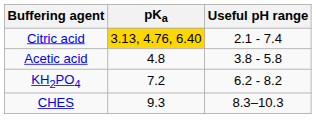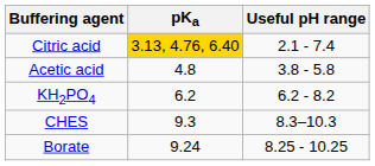KH2PO4 | pKa: 7.2 -> 6.2
+ row: Borate | 9.24 | 8.25 - 10.25
